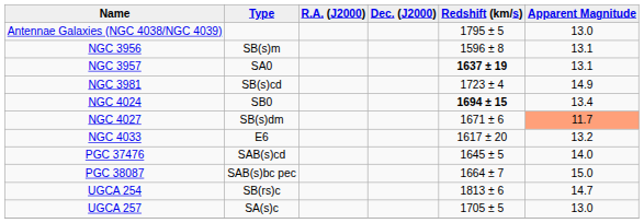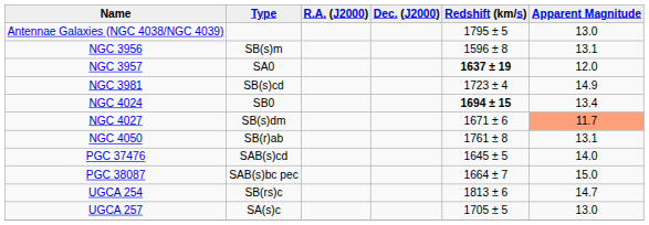NGC 3957 | Apparent Magnitude: 13.1 -> 12.0
- row: NGC 4033 | E6 | 1617 ± 20 | 13.2
+ row: NGC 4050 | SB(r)ab | 1761 ± 8 | 13.1
